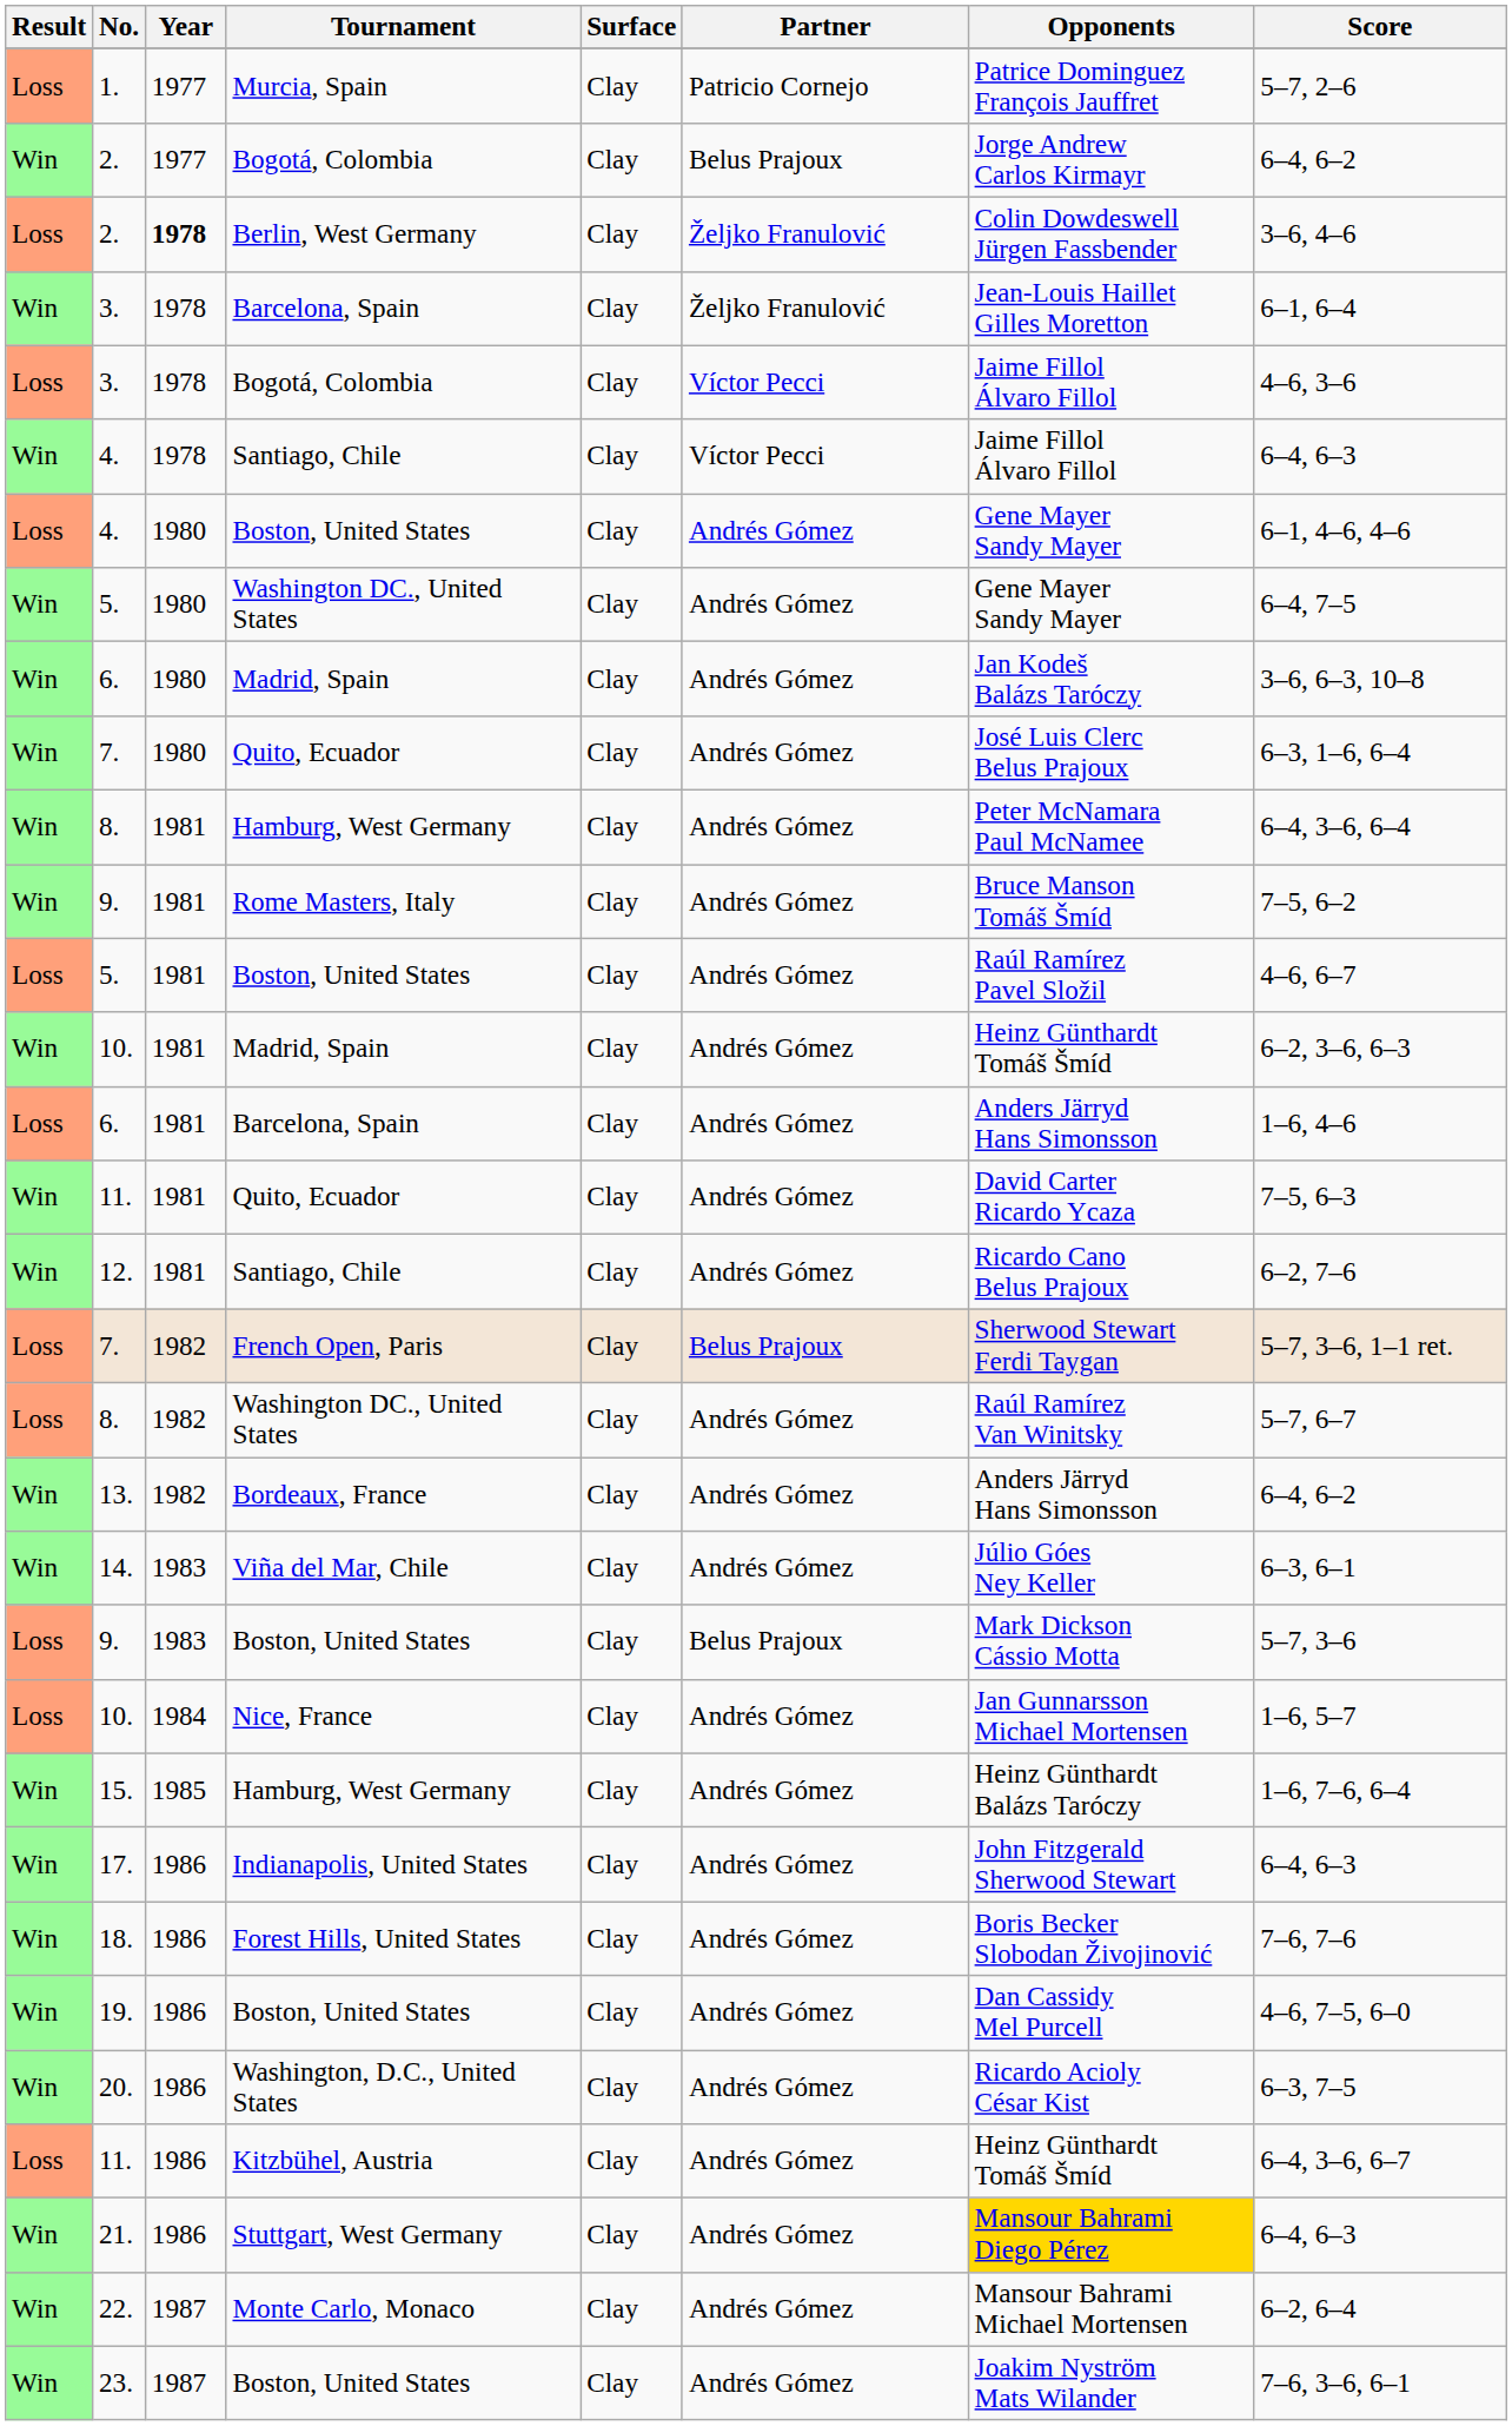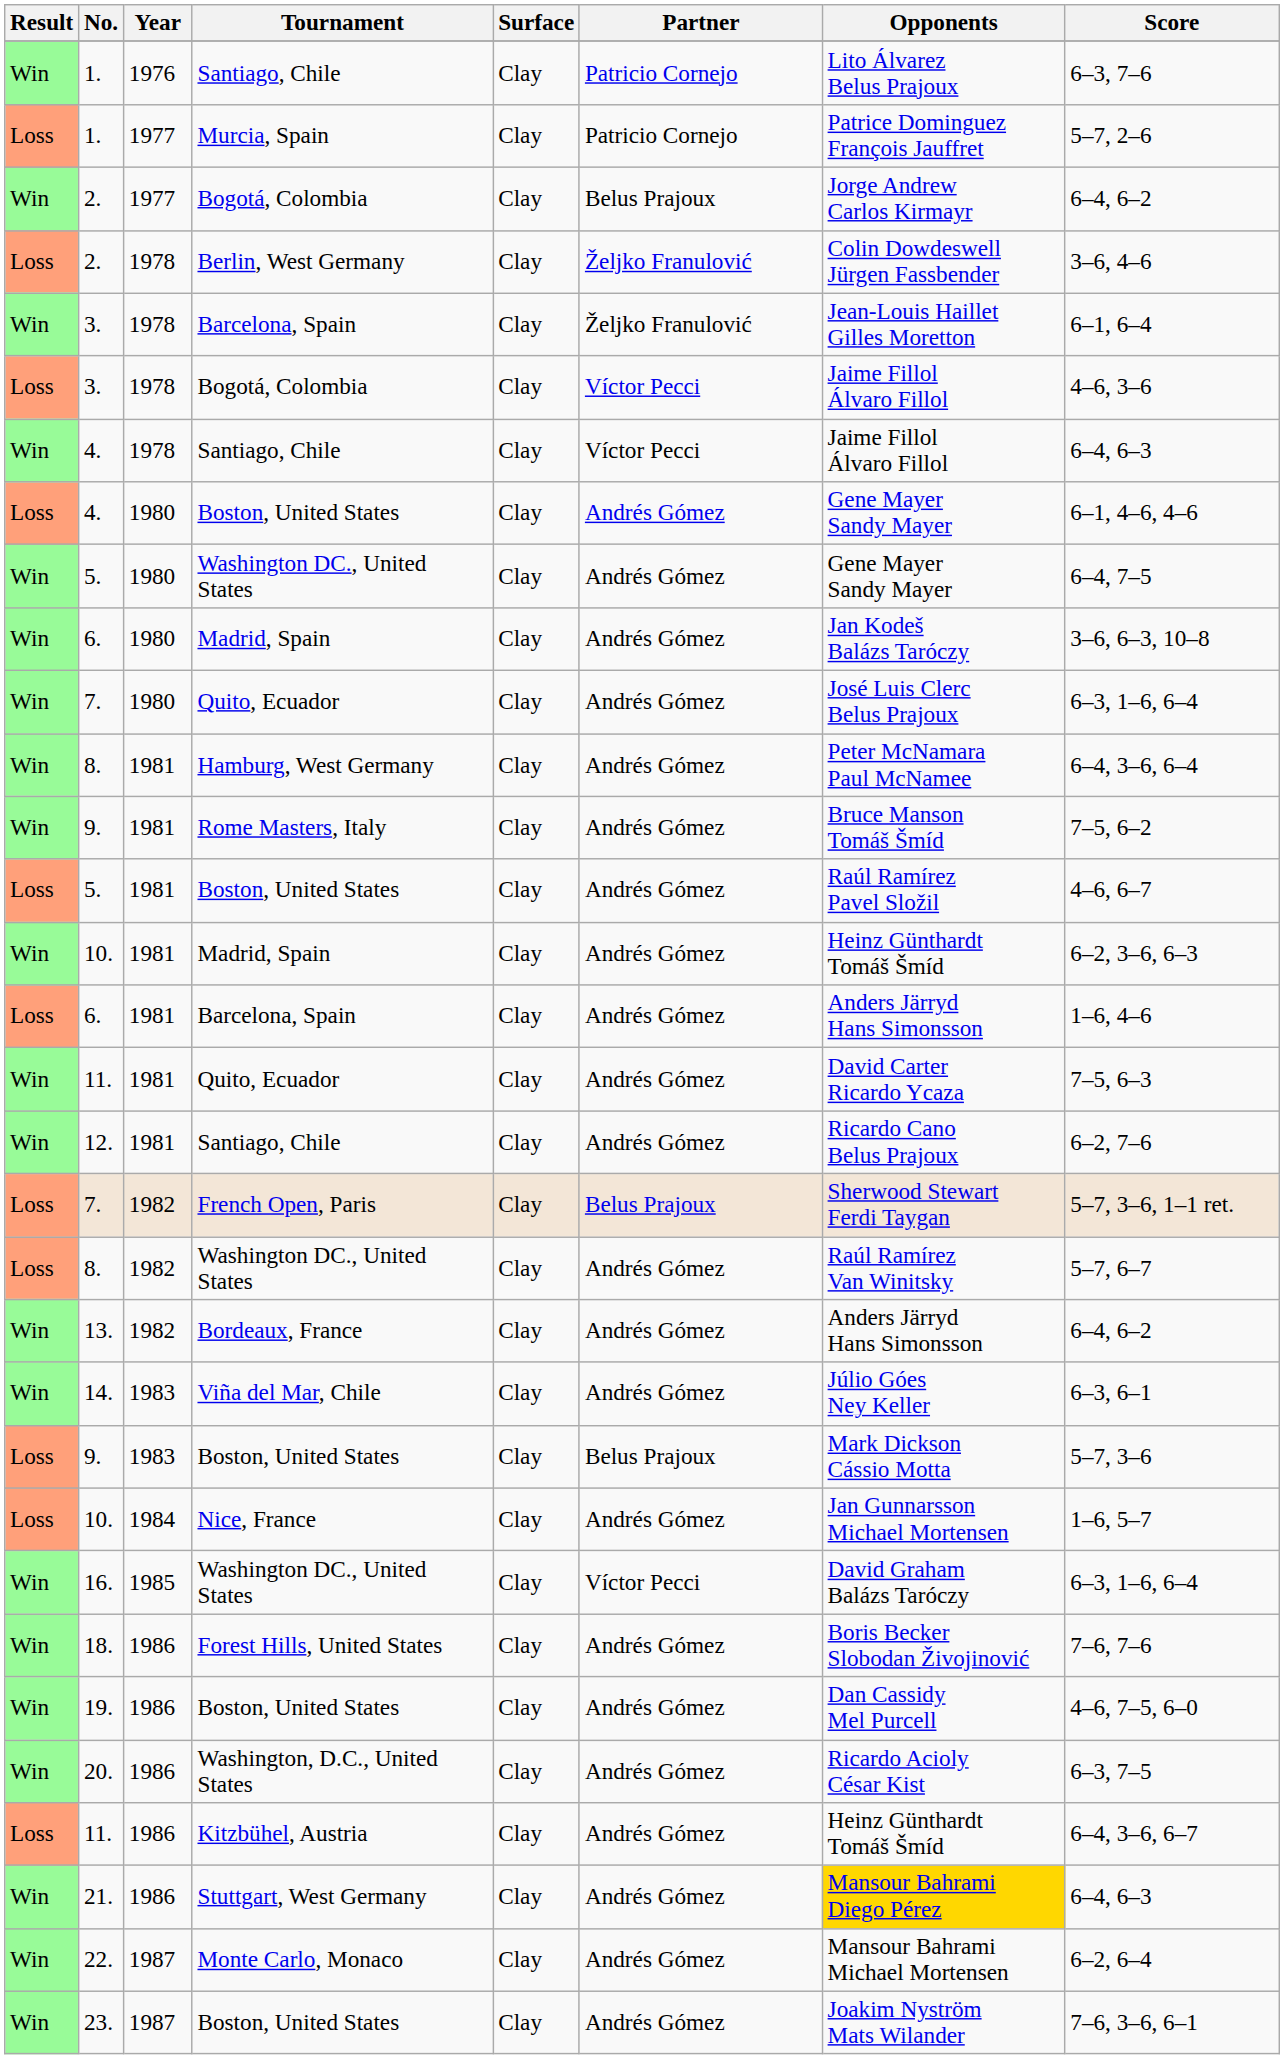+ row: Win | 1. | 1976 | Santiago, Chile | Clay | Patricio Cornejo | Lito Álvarez Belus Prajoux | 6–3, 7–6
2. / Berlin, West Germany | Year: bold -> normal
- row: Win | 15. | 1985 | Hamburg, West Germany | Clay | Andrés Gómez | Heinz Günthardt Balázs Taróczy | 1–6, 7–6, 6–4
+ row: Win | 16. | 1985 | Washington DC., United States | Clay | Víctor Pecci | David Graham Balázs Taróczy | 6–3, 1–6, 6–4
- row: Win | 17. | 1986 | Indianapolis, United States | Clay | Andrés Gómez | John Fitzgerald Sherwood Stewart | 6–4, 6–3
